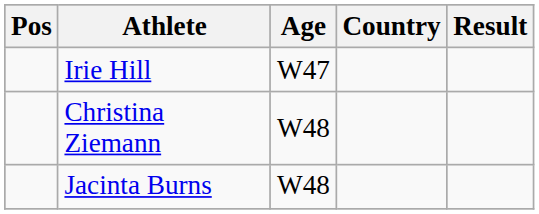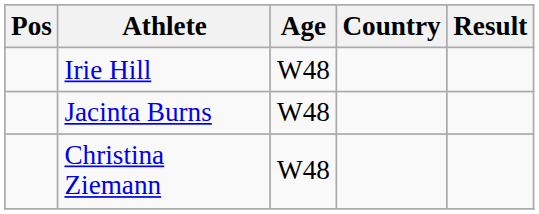Irie Hill | Age: W47 -> W48
rows swapped: Christina Ziemann <-> Jacinta Burns
